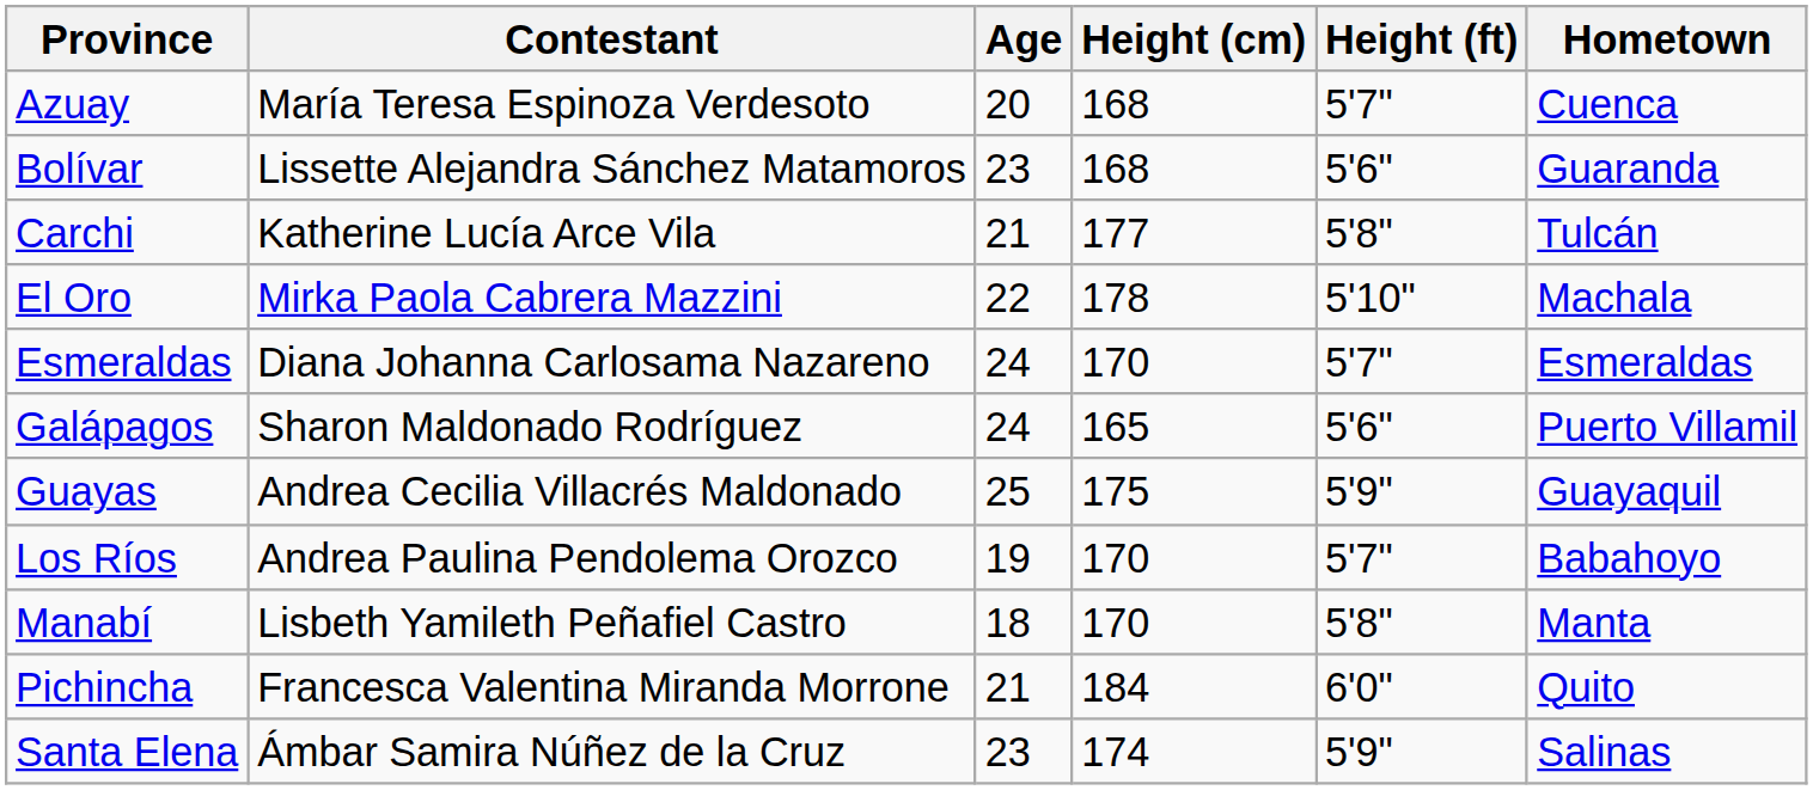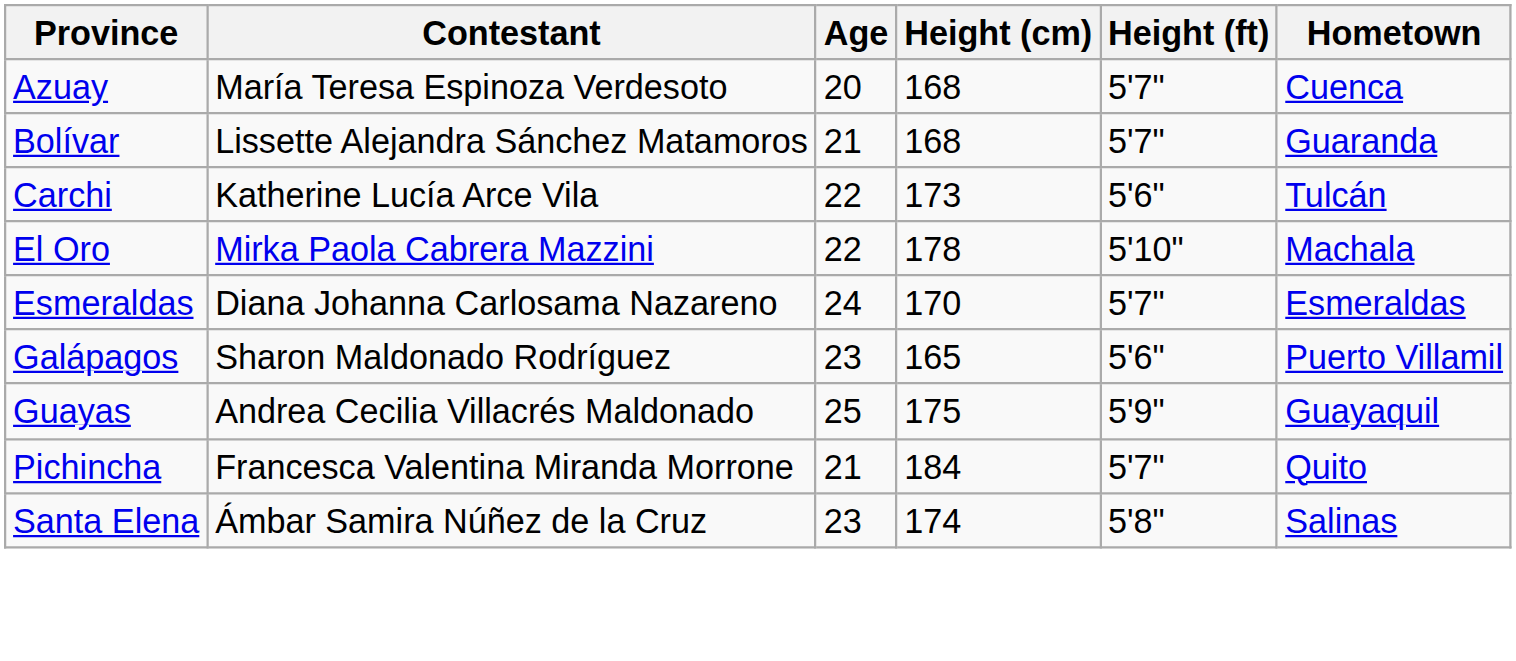Bolívar | Age: 23 -> 21
Bolívar | Height (ft): 5'6" -> 5'7"
Carchi | Age: 21 -> 22
Carchi | Height (cm): 177 -> 173
Carchi | Height (ft): 5'8" -> 5'6"
Galápagos | Age: 24 -> 23
- row: Los Ríos | Andrea Paulina Pendolema Orozco | 19 | 170 | 5'7" | Babahoyo
- row: Manabí | Lisbeth Yamileth Peñafiel Castro | 18 | 170 | 5'8" | Manta
Pichincha | Height (ft): 6'0" -> 5'7"
Santa Elena | Height (ft): 5'9" -> 5'8"
